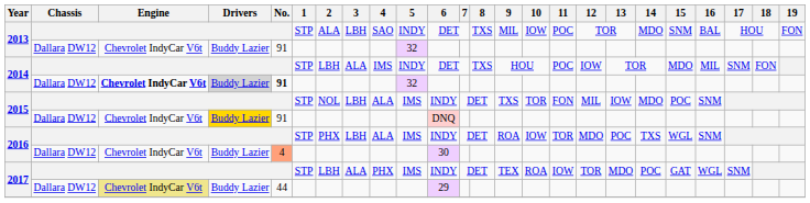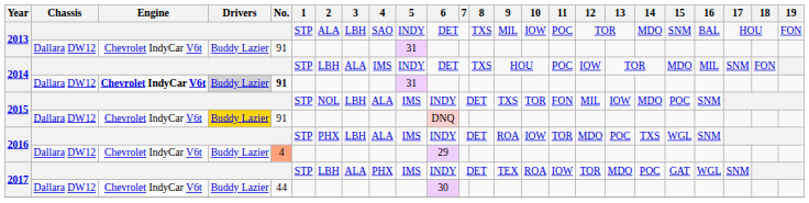2013 / Dallara DW12 | 5: 32 -> 31
2014 / Dallara DW12 | 5: 32 -> 31
2016 / Dallara DW12 | 6: 30 -> 29
2017 / Dallara DW12 | Engine: khaki background -> no background
2017 / Dallara DW12 | 6: 29 -> 30
